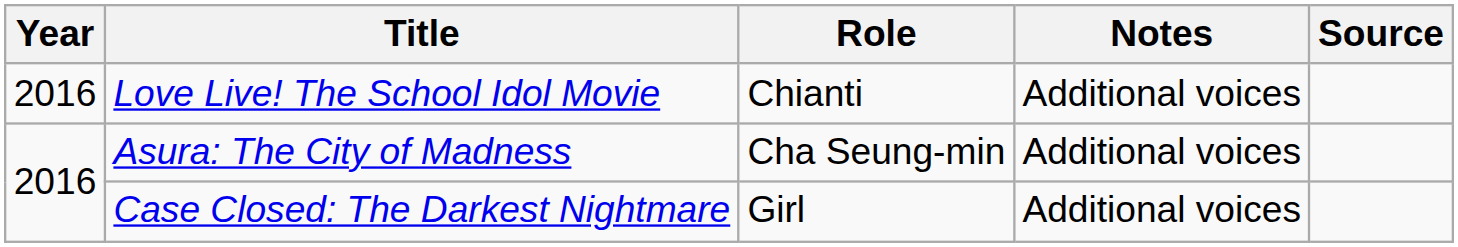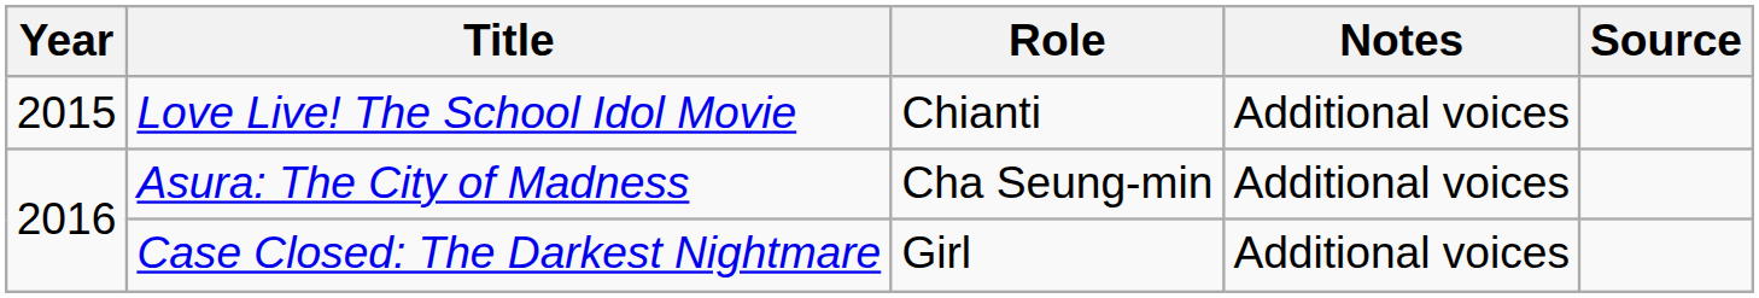Love Live! The School Idol Movie | Year: 2016 -> 2015
